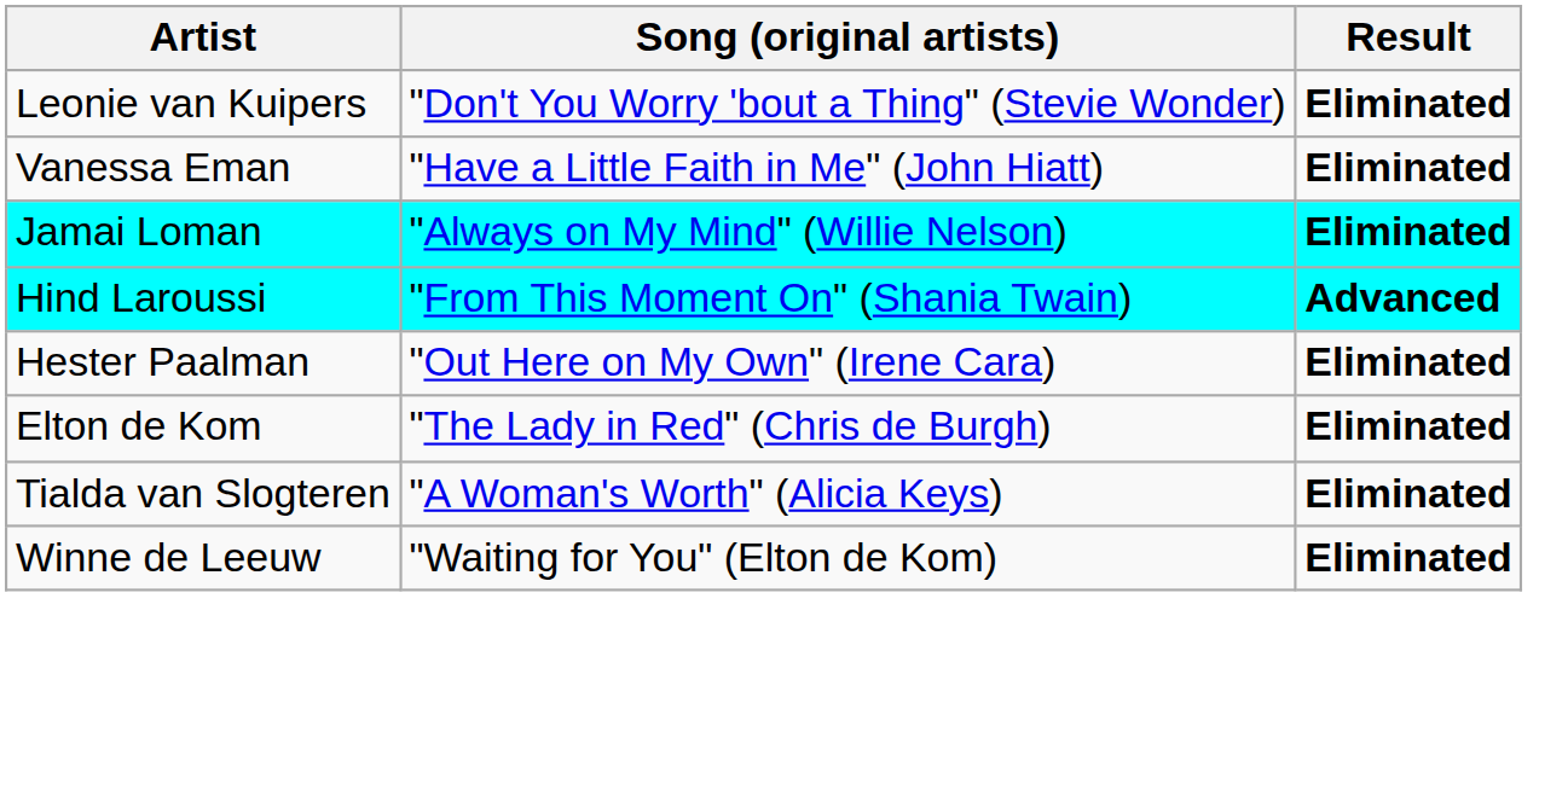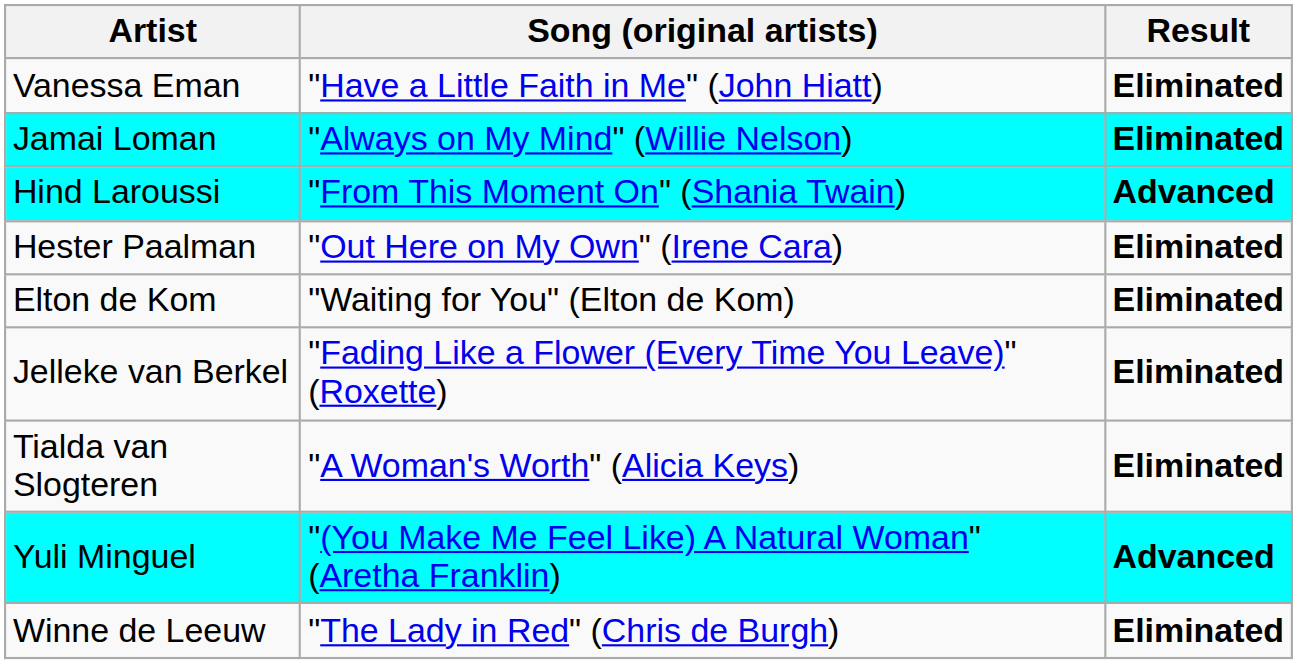- row: Leonie van Kuipers | "Don't You Worry 'bout a Thing" (Stevie Wonder) | Eliminated
Elton de Kom | Song (original artists): "The Lady in Red" (Chris de Burgh) -> "Waiting for You" (Elton de Kom)
+ row: Jelleke van Berkel | "Fading Like a Flower (Every Time You Leave)" (Roxette) | Eliminated
+ row: Yuli Minguel | "(You Make Me Feel Like) A Natural Woman" (Aretha Franklin) | Advanced
Winne de Leeuw | Song (original artists): "Waiting for You" (Elton de Kom) -> "The Lady in Red" (Chris de Burgh)
